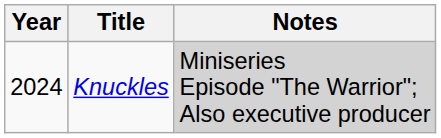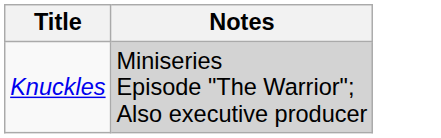- column: Year | 2024
